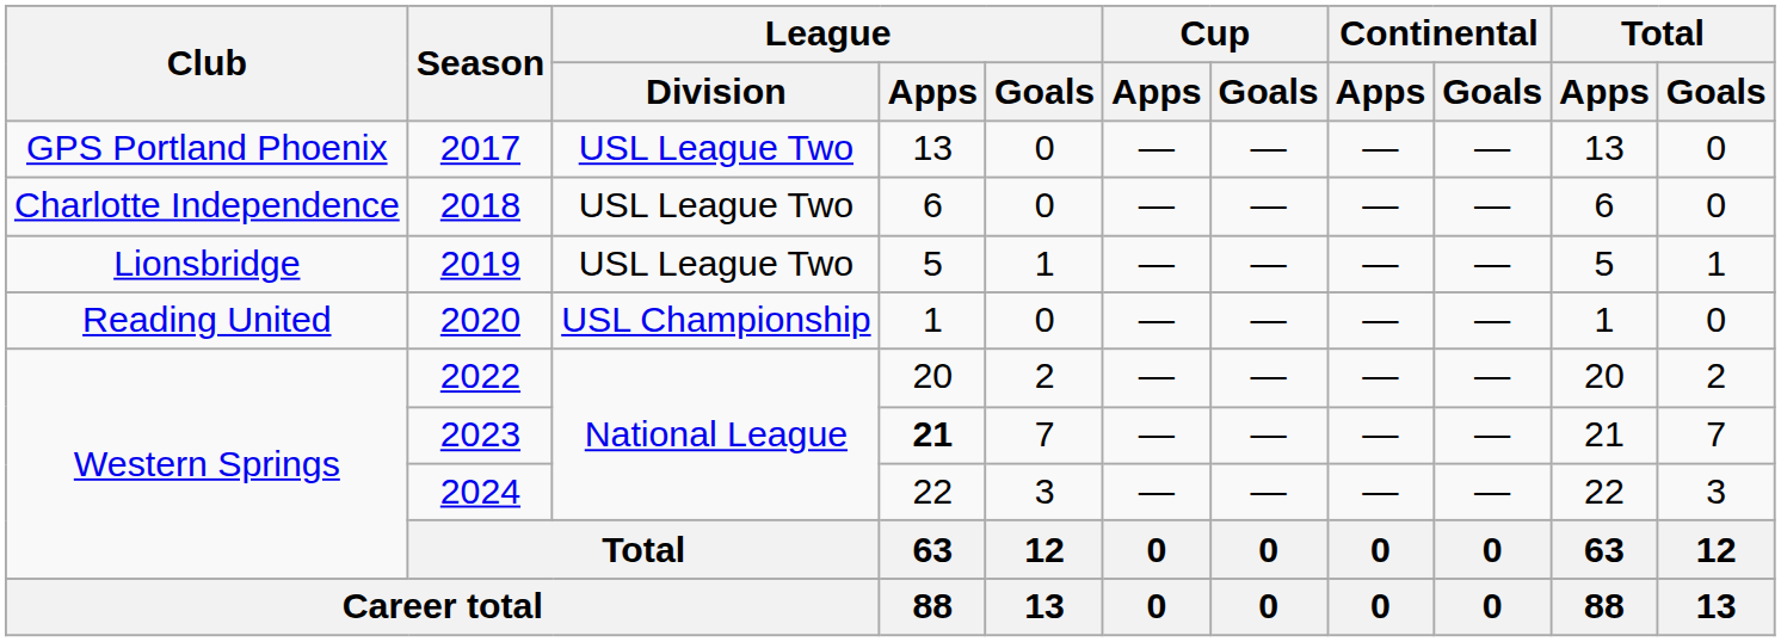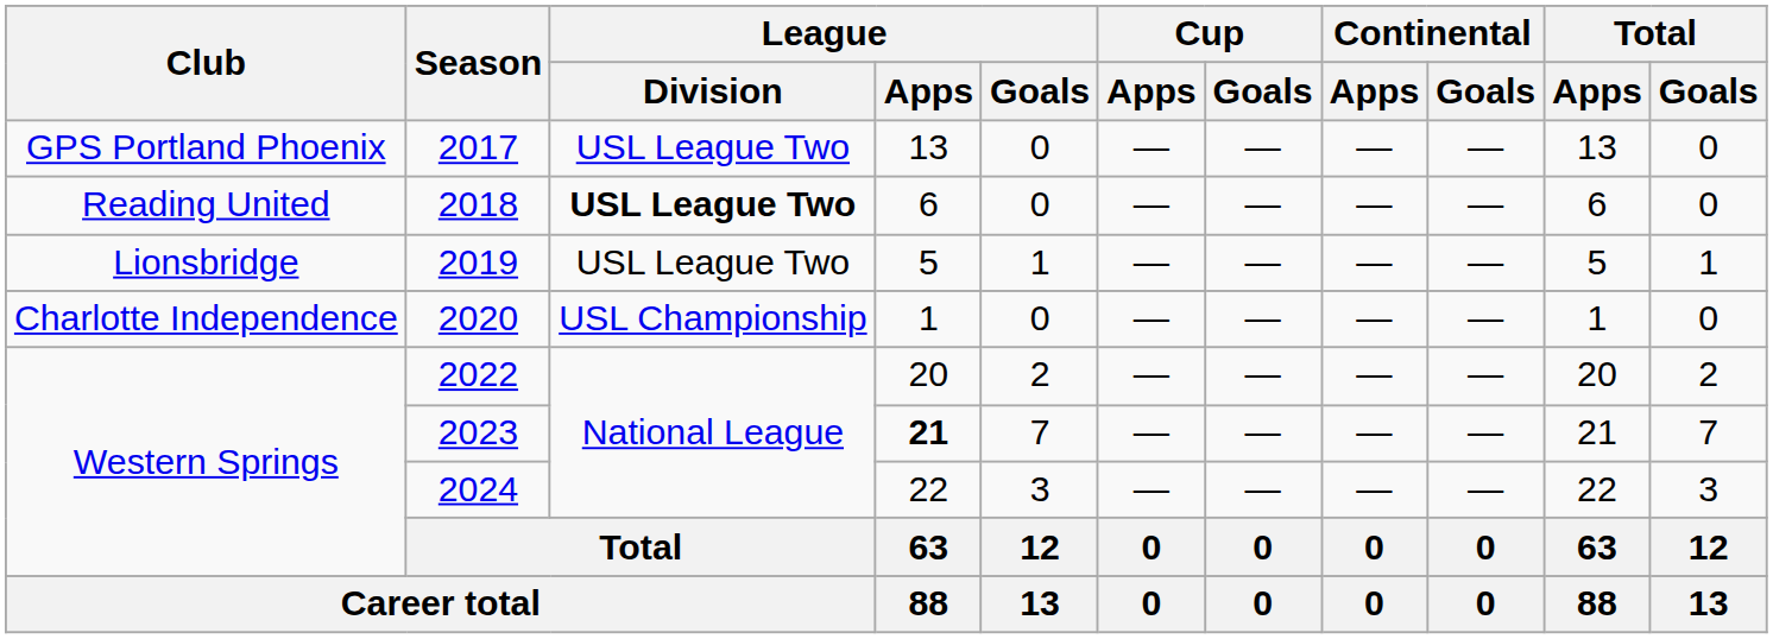2018 | Club: Charlotte Independence -> Reading United
2018 | League / Division: normal -> bold
2020 | Club: Reading United -> Charlotte Independence
